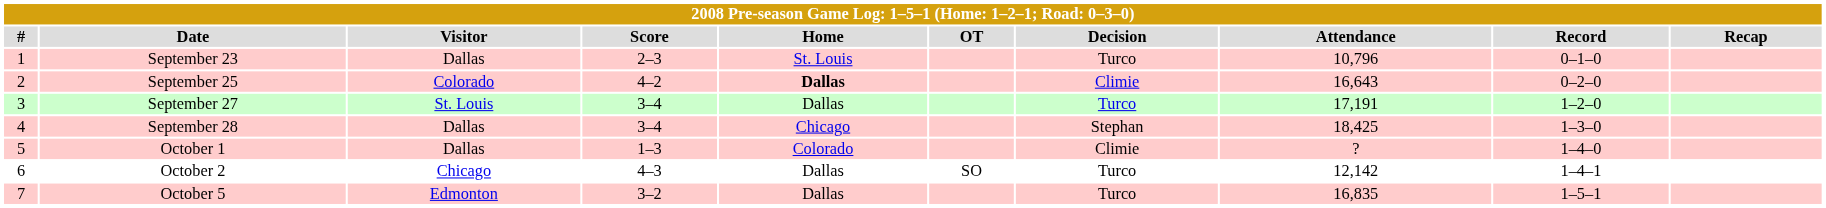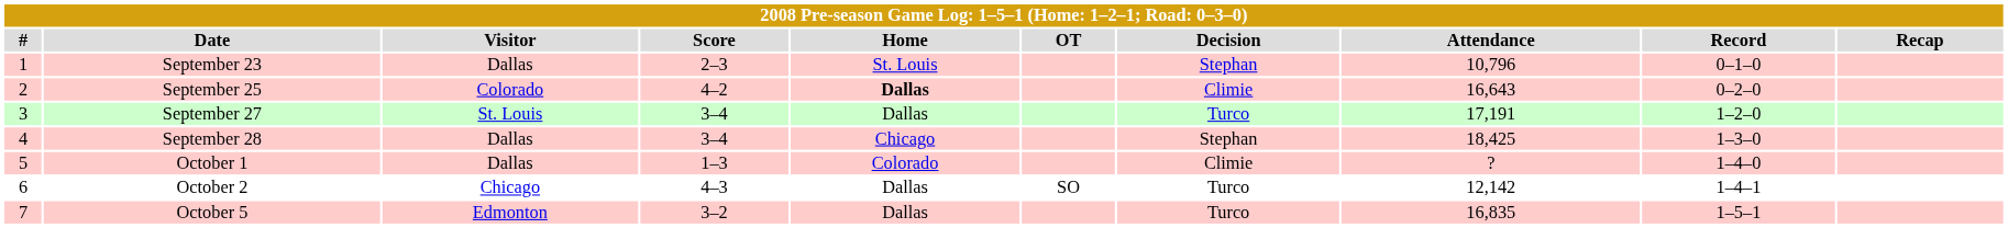September 23 | Decision: Turco -> Stephan
